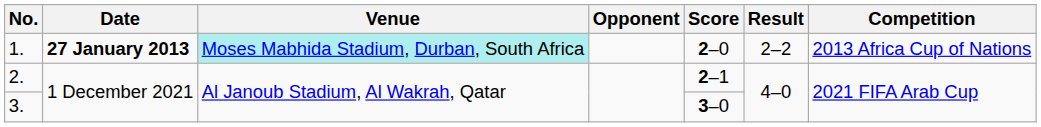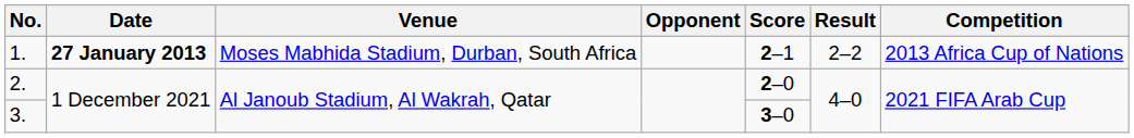1. | Venue: paleturquoise background -> no background
1. | Score: 2–0 -> 2–1
2. | Score: 2–1 -> 2–0
